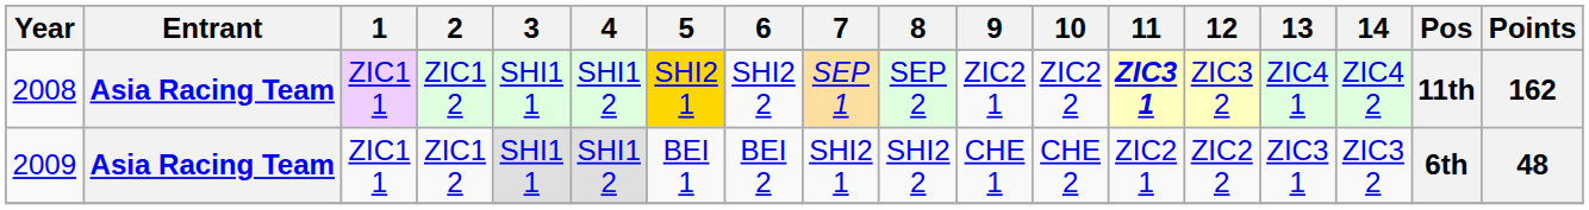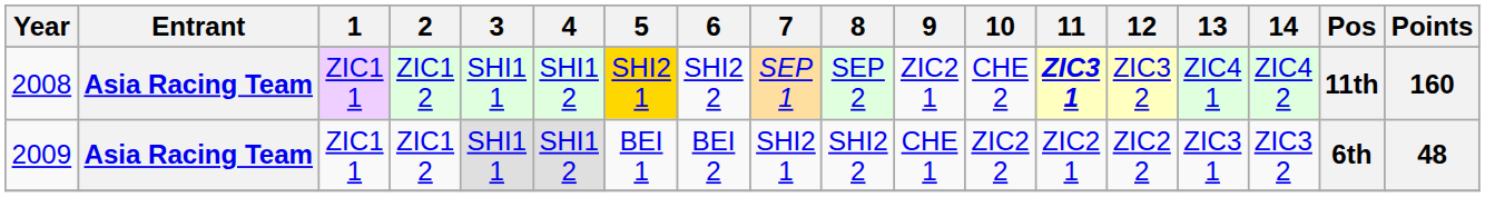2008 | 10: ZIC2 2 -> CHE 2
2008 | Points: 162 -> 160
2009 | 10: CHE 2 -> ZIC2 2
